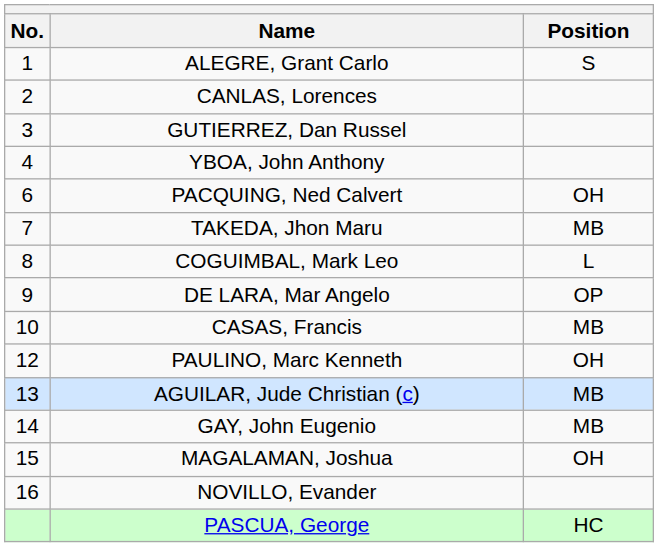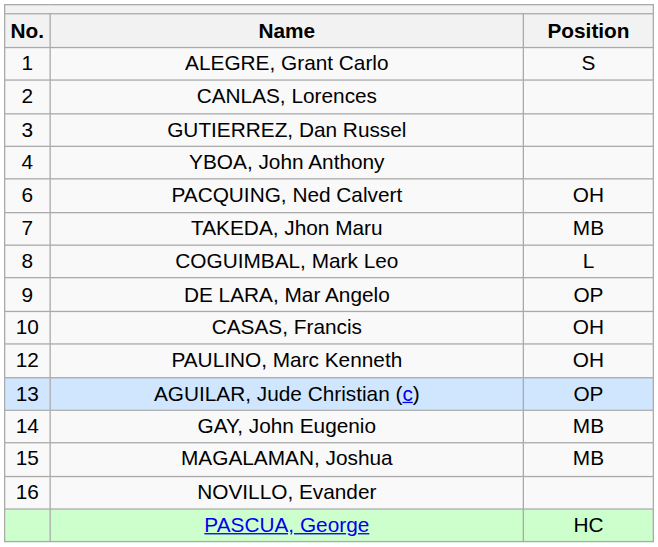CASAS, Francis | Position: MB -> OH
AGUILAR, Jude Christian (c) | Position: MB -> OP
MAGALAMAN, Joshua | Position: OH -> MB
